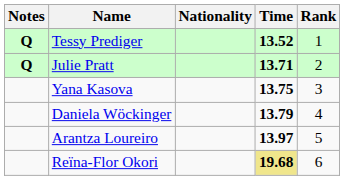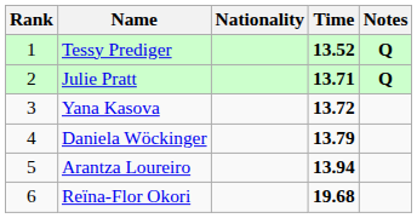columns swapped: Rank <-> Notes
Yana Kasova | Time: 13.75 -> 13.72
Arantza Loureiro | Time: 13.97 -> 13.94
Reïna-Flor Okori | Time: khaki background -> no background
